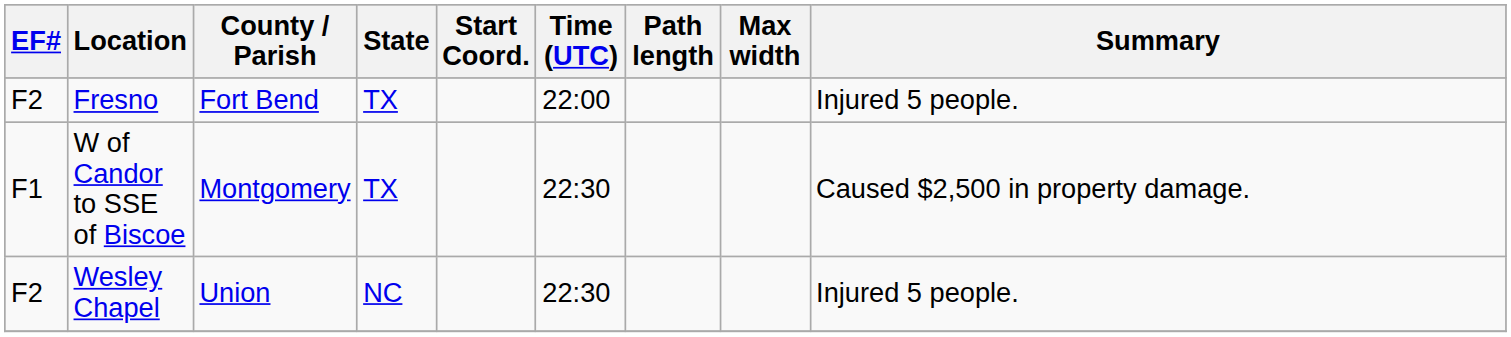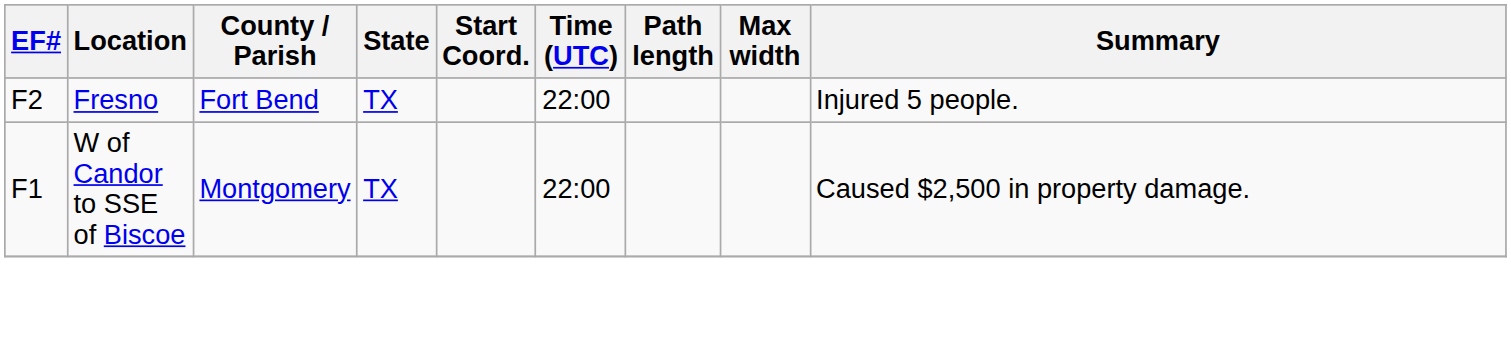W of Candor to SSE of Biscoe | Time (UTC): 22:30 -> 22:00
- row: F2 | Wesley Chapel | Union | NC | 22:30 | Injured 5 people.
